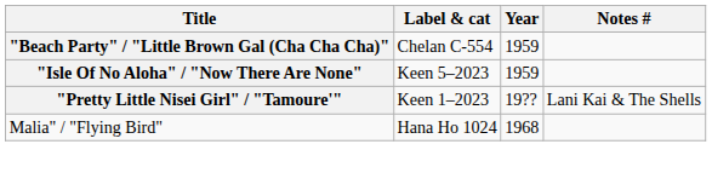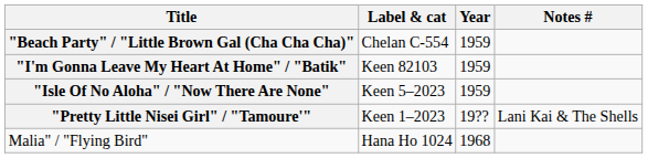+ row: "I'm Gonna Leave My Heart At Home" / "Batik" | Keen 82103 | 1959
